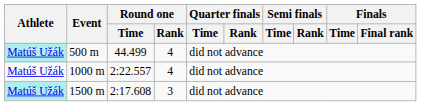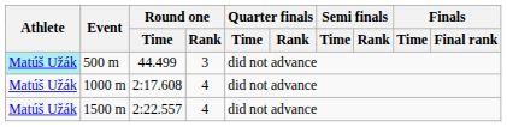500 m | Round one / Rank: 4 -> 3
1000 m | Round one / Time: 2:22.557 -> 2:17.608
1500 m | Athlete: paleturquoise background -> no background
1500 m | Round one / Time: 2:17.608 -> 2:22.557
1500 m | Round one / Rank: 3 -> 4
